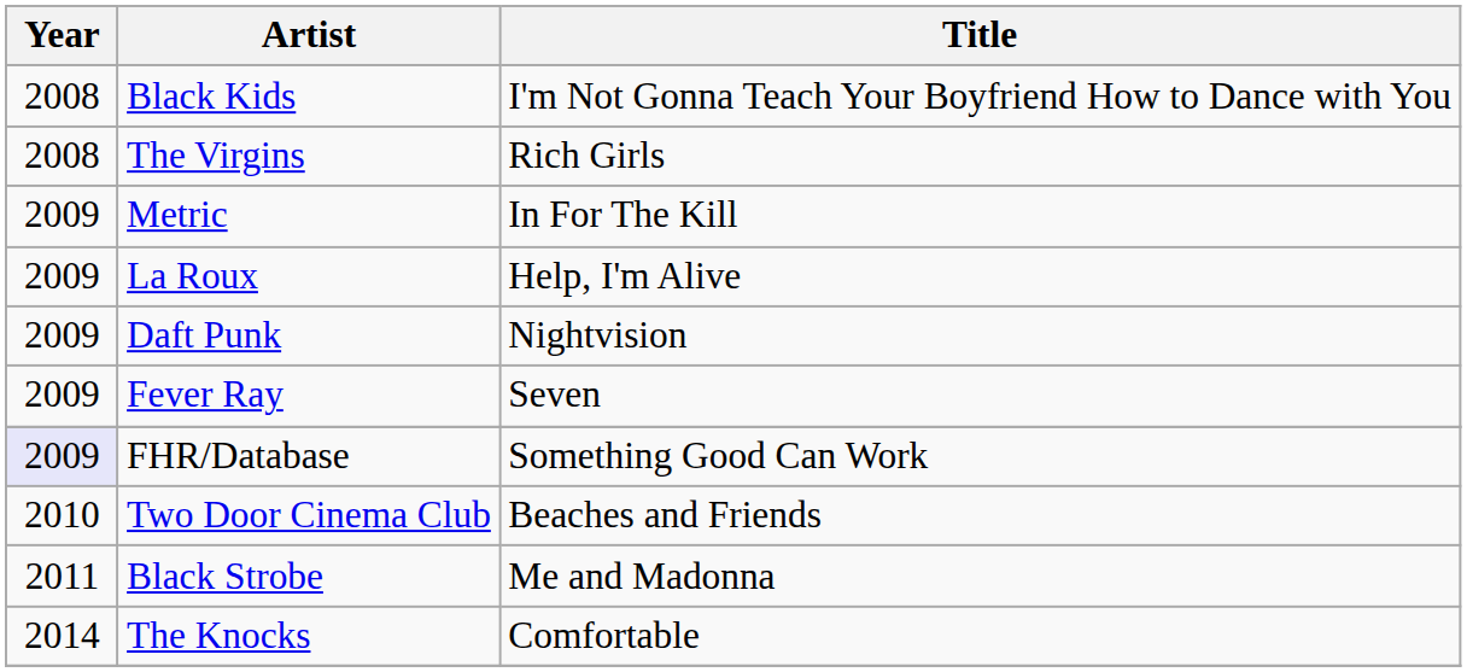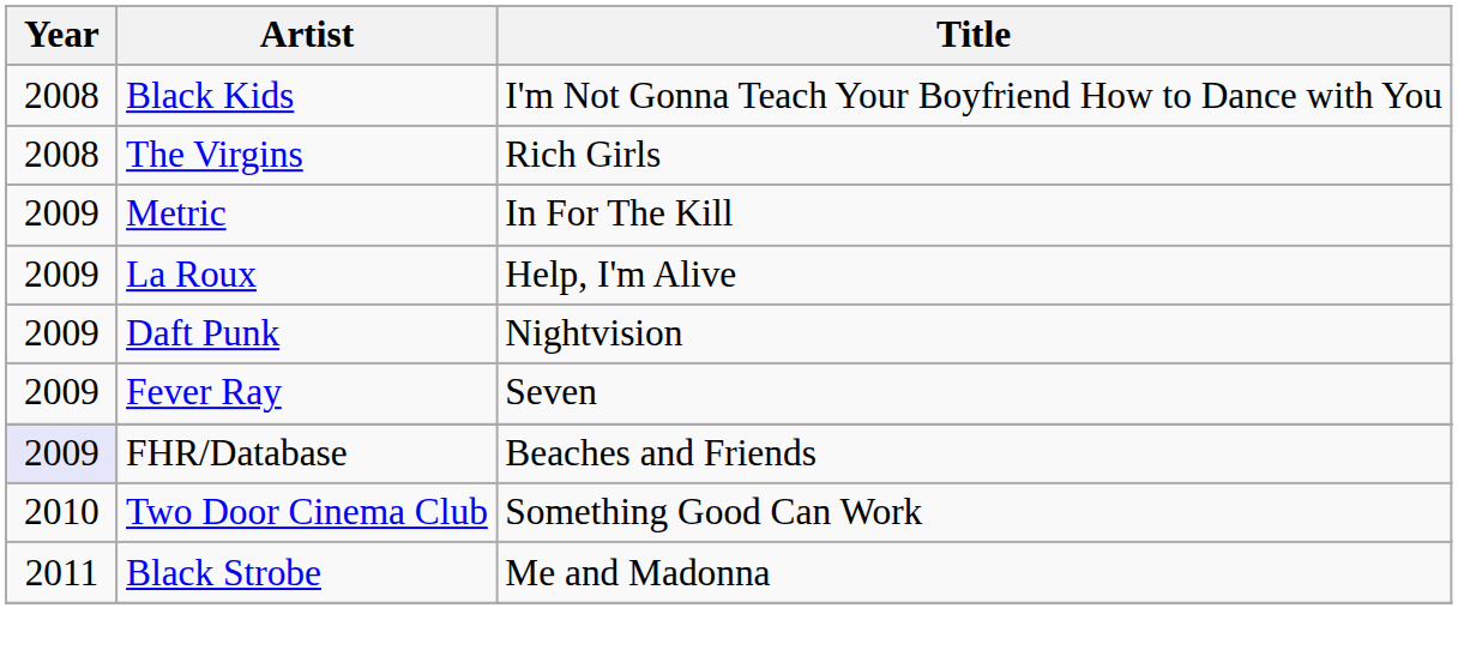FHR/Database | Title: Something Good Can Work -> Beaches and Friends
Two Door Cinema Club | Title: Beaches and Friends -> Something Good Can Work
- row: 2014 | The Knocks | Comfortable
